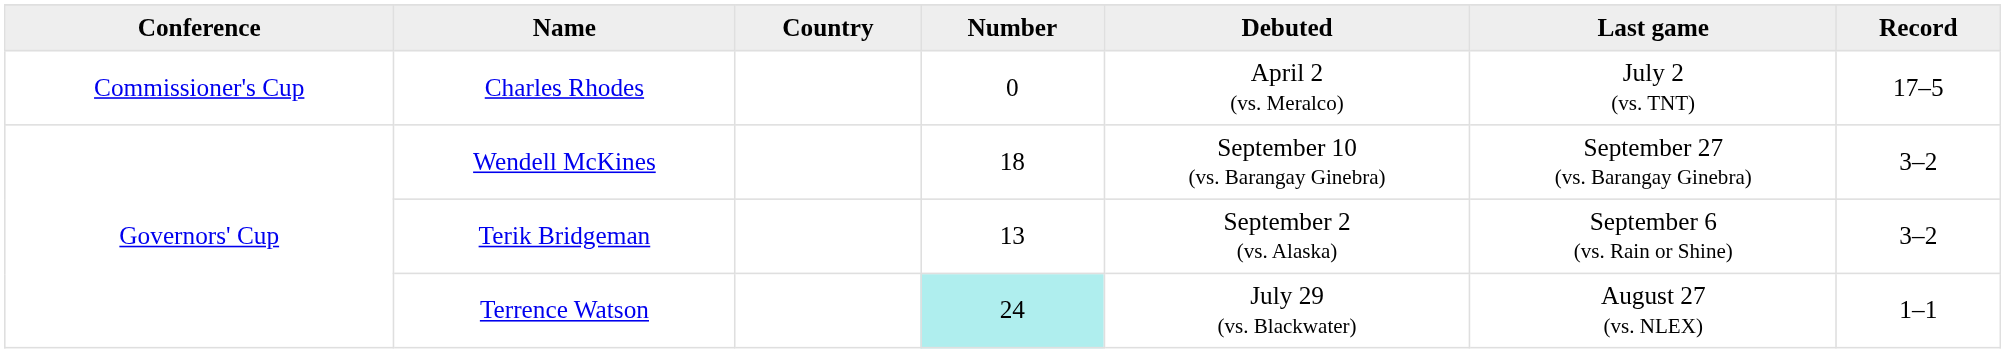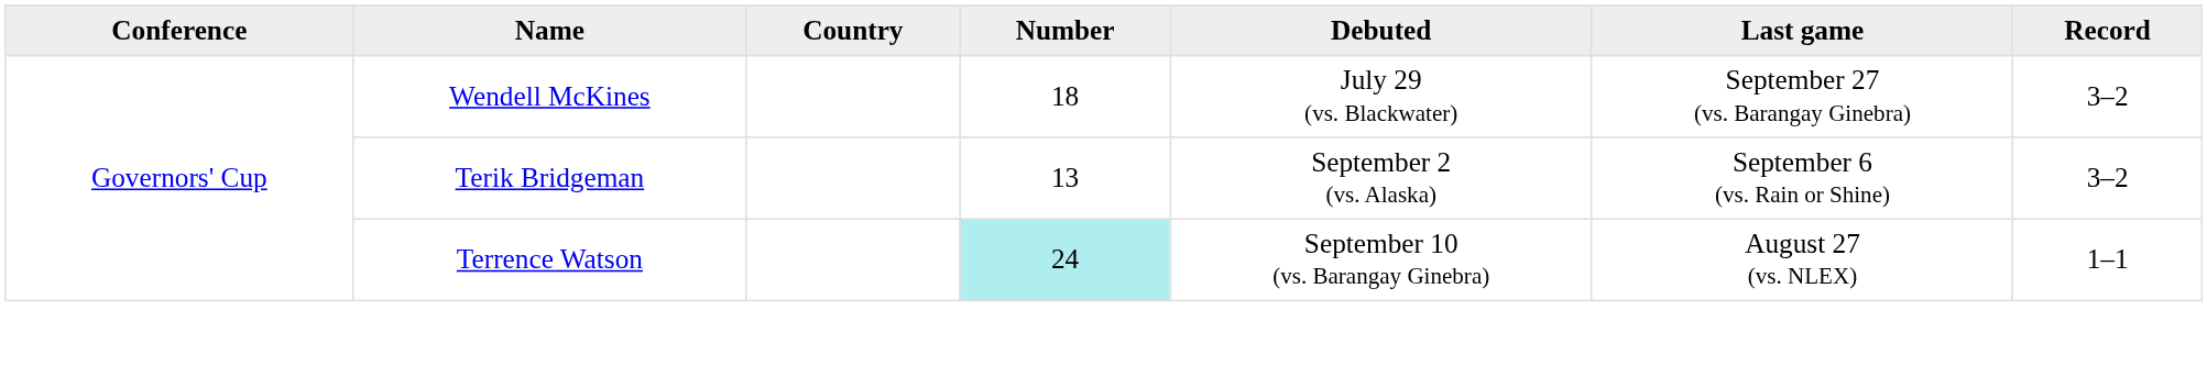- row: Commissioner's Cup | Charles Rhodes | 0 | April 2 (vs. Meralco) | July 2 (vs. TNT) | 17–5
Wendell McKines | Debuted: September 10 (vs. Barangay Ginebra) -> July 29 (vs. Blackwater)
Terrence Watson | Debuted: July 29 (vs. Blackwater) -> September 10 (vs. Barangay Ginebra)
